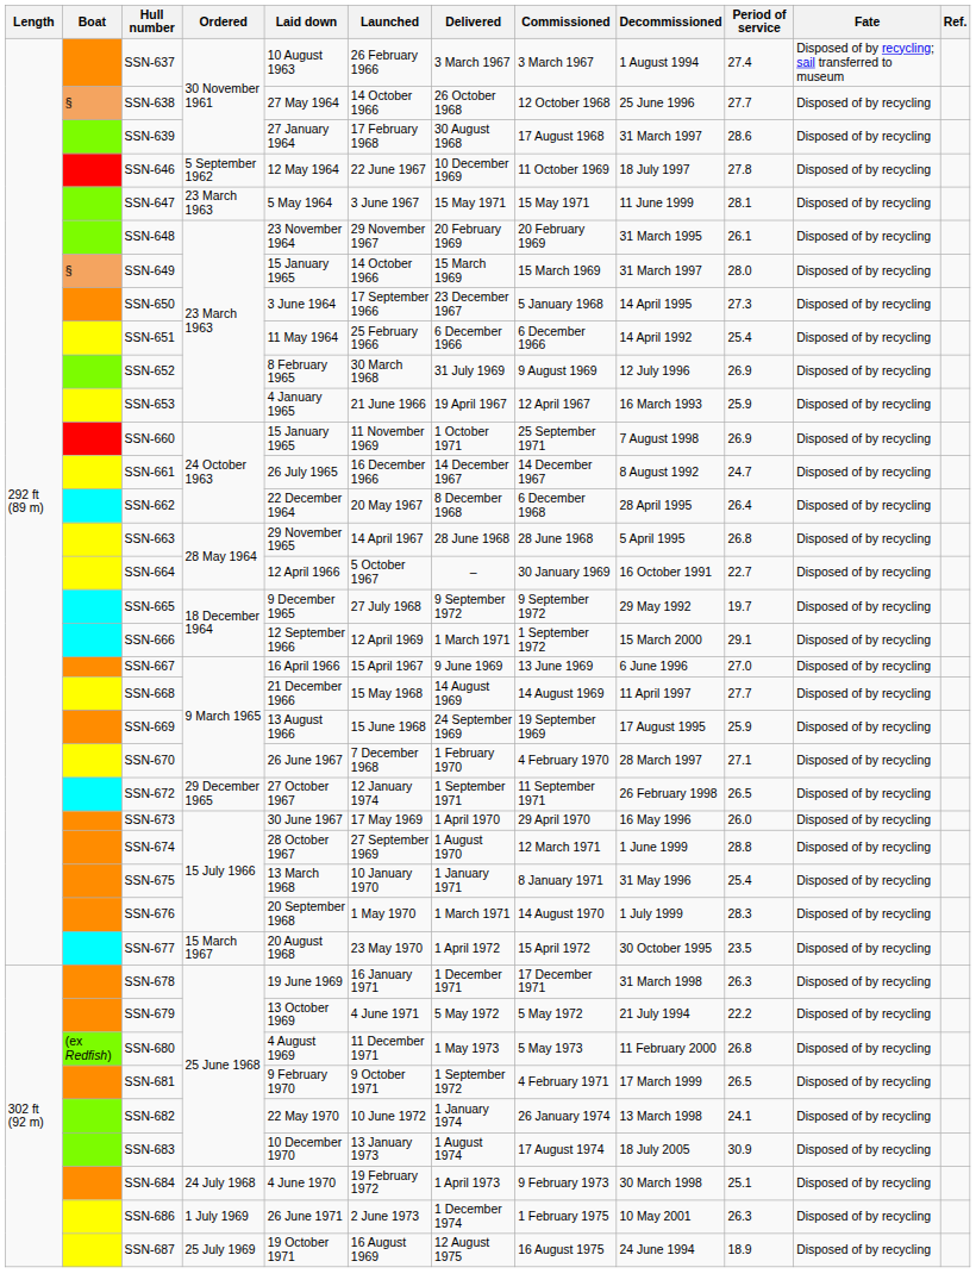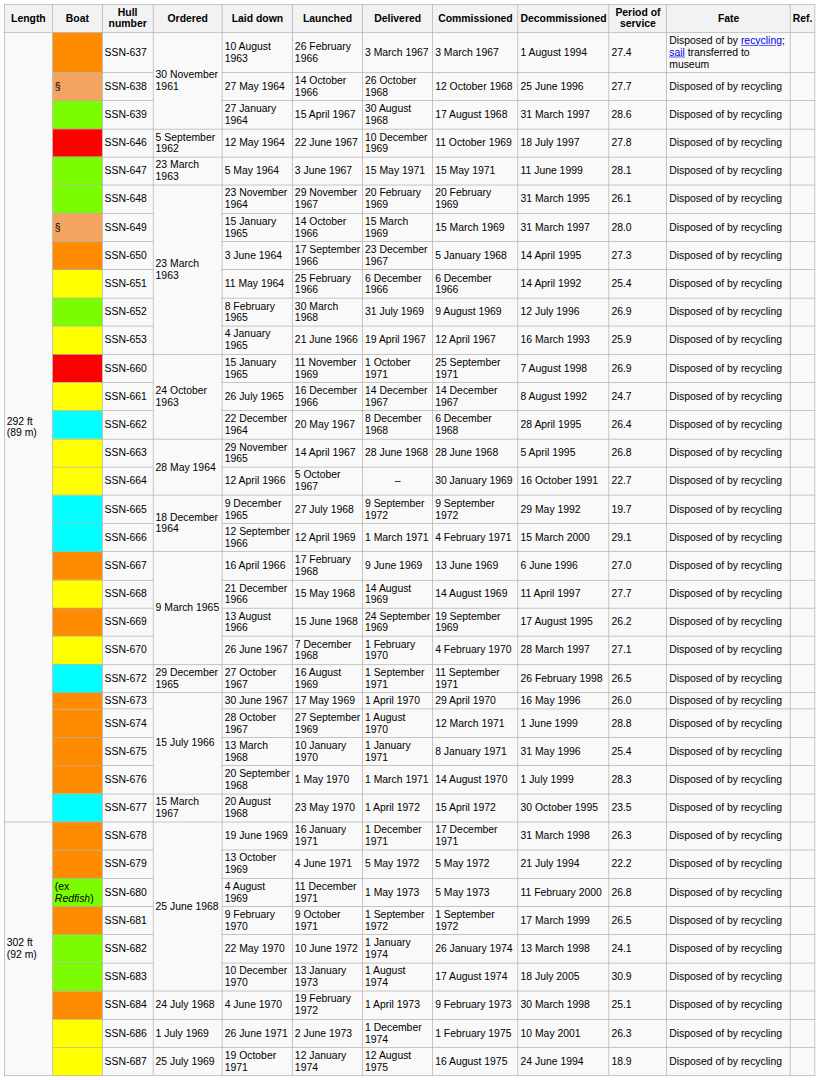SSN-639 | Launched: 17 February 1968 -> 15 April 1967
SSN-666 | Commissioned: 1 September 1972 -> 4 February 1971
SSN-667 | Launched: 15 April 1967 -> 17 February 1968
SSN-669 | Period of service: 25.9 -> 26.2
SSN-672 | Launched: 12 January 1974 -> 16 August 1969
SSN-681 | Commissioned: 4 February 1971 -> 1 September 1972
SSN-687 | Launched: 16 August 1969 -> 12 January 1974
